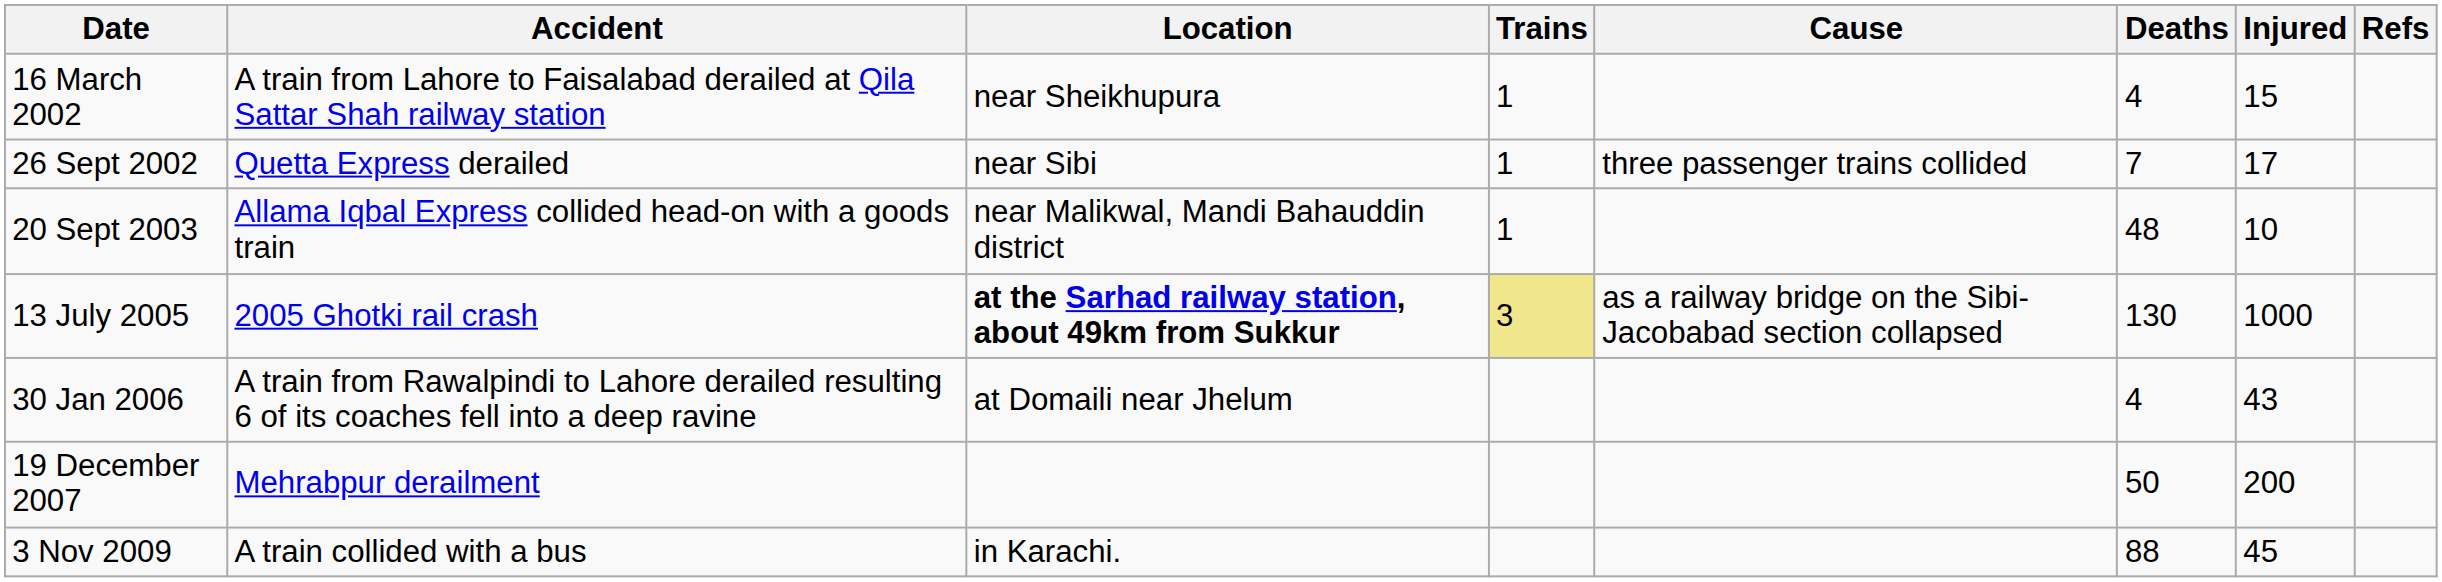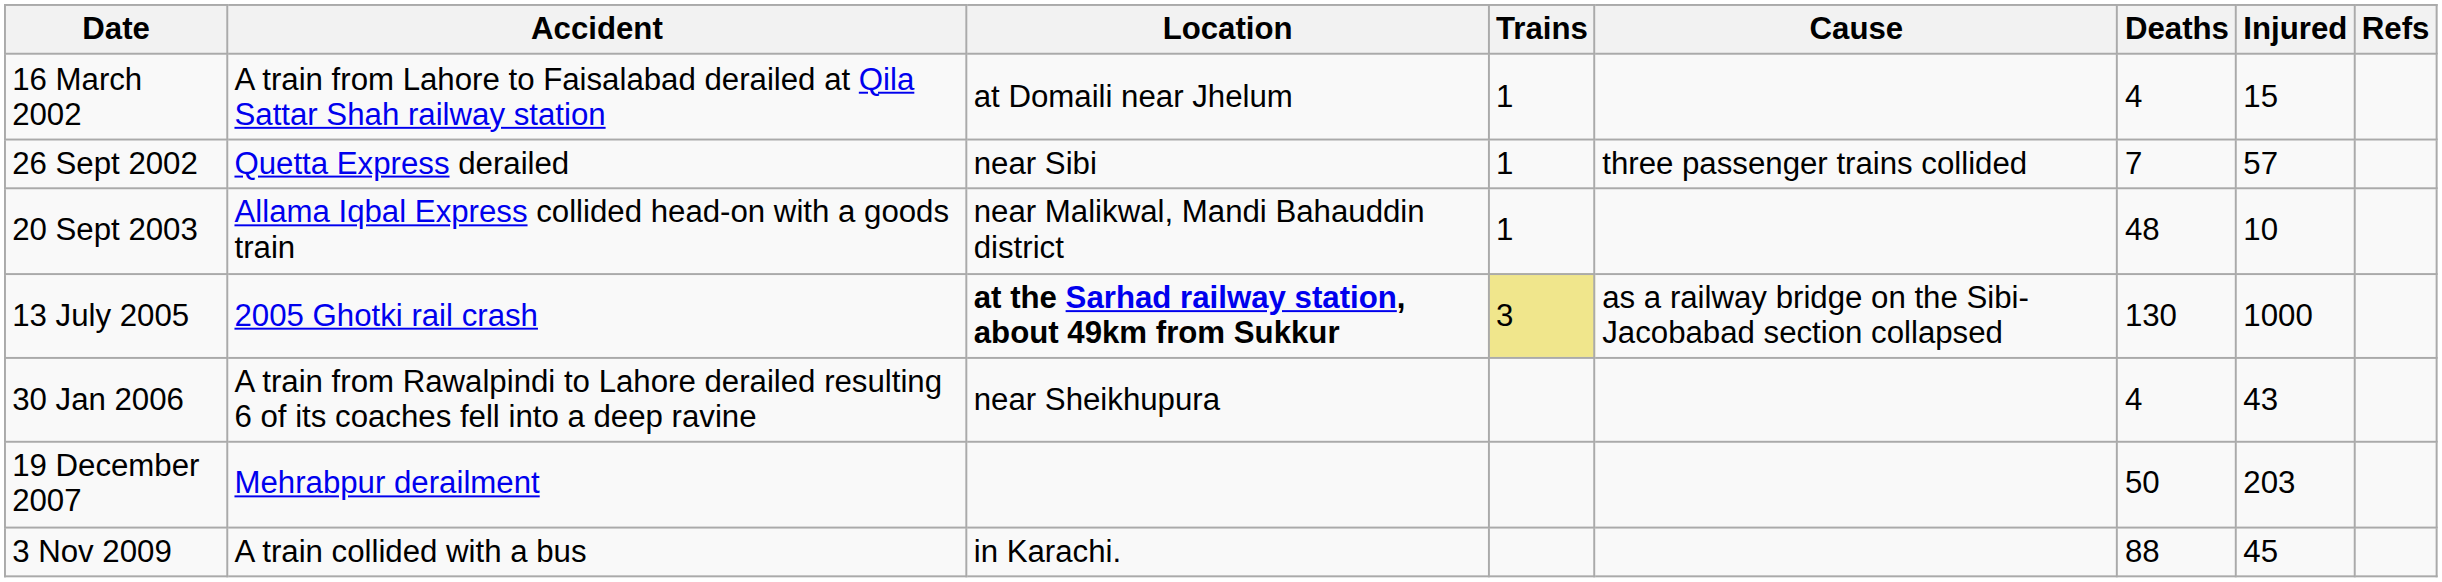16 March 2002 | Location: near Sheikhupura -> at Domaili near Jhelum
26 Sept 2002 | Injured: 17 -> 57
30 Jan 2006 | Location: at Domaili near Jhelum -> near Sheikhupura
19 December 2007 | Injured: 200 -> 203
